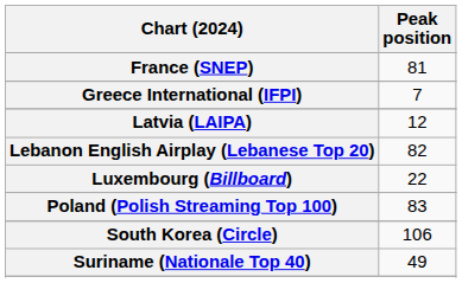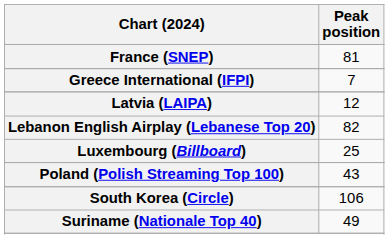Luxembourg (Billboard) | Peak position: 22 -> 25
Poland (Polish Streaming Top 100) | Peak position: 83 -> 43
